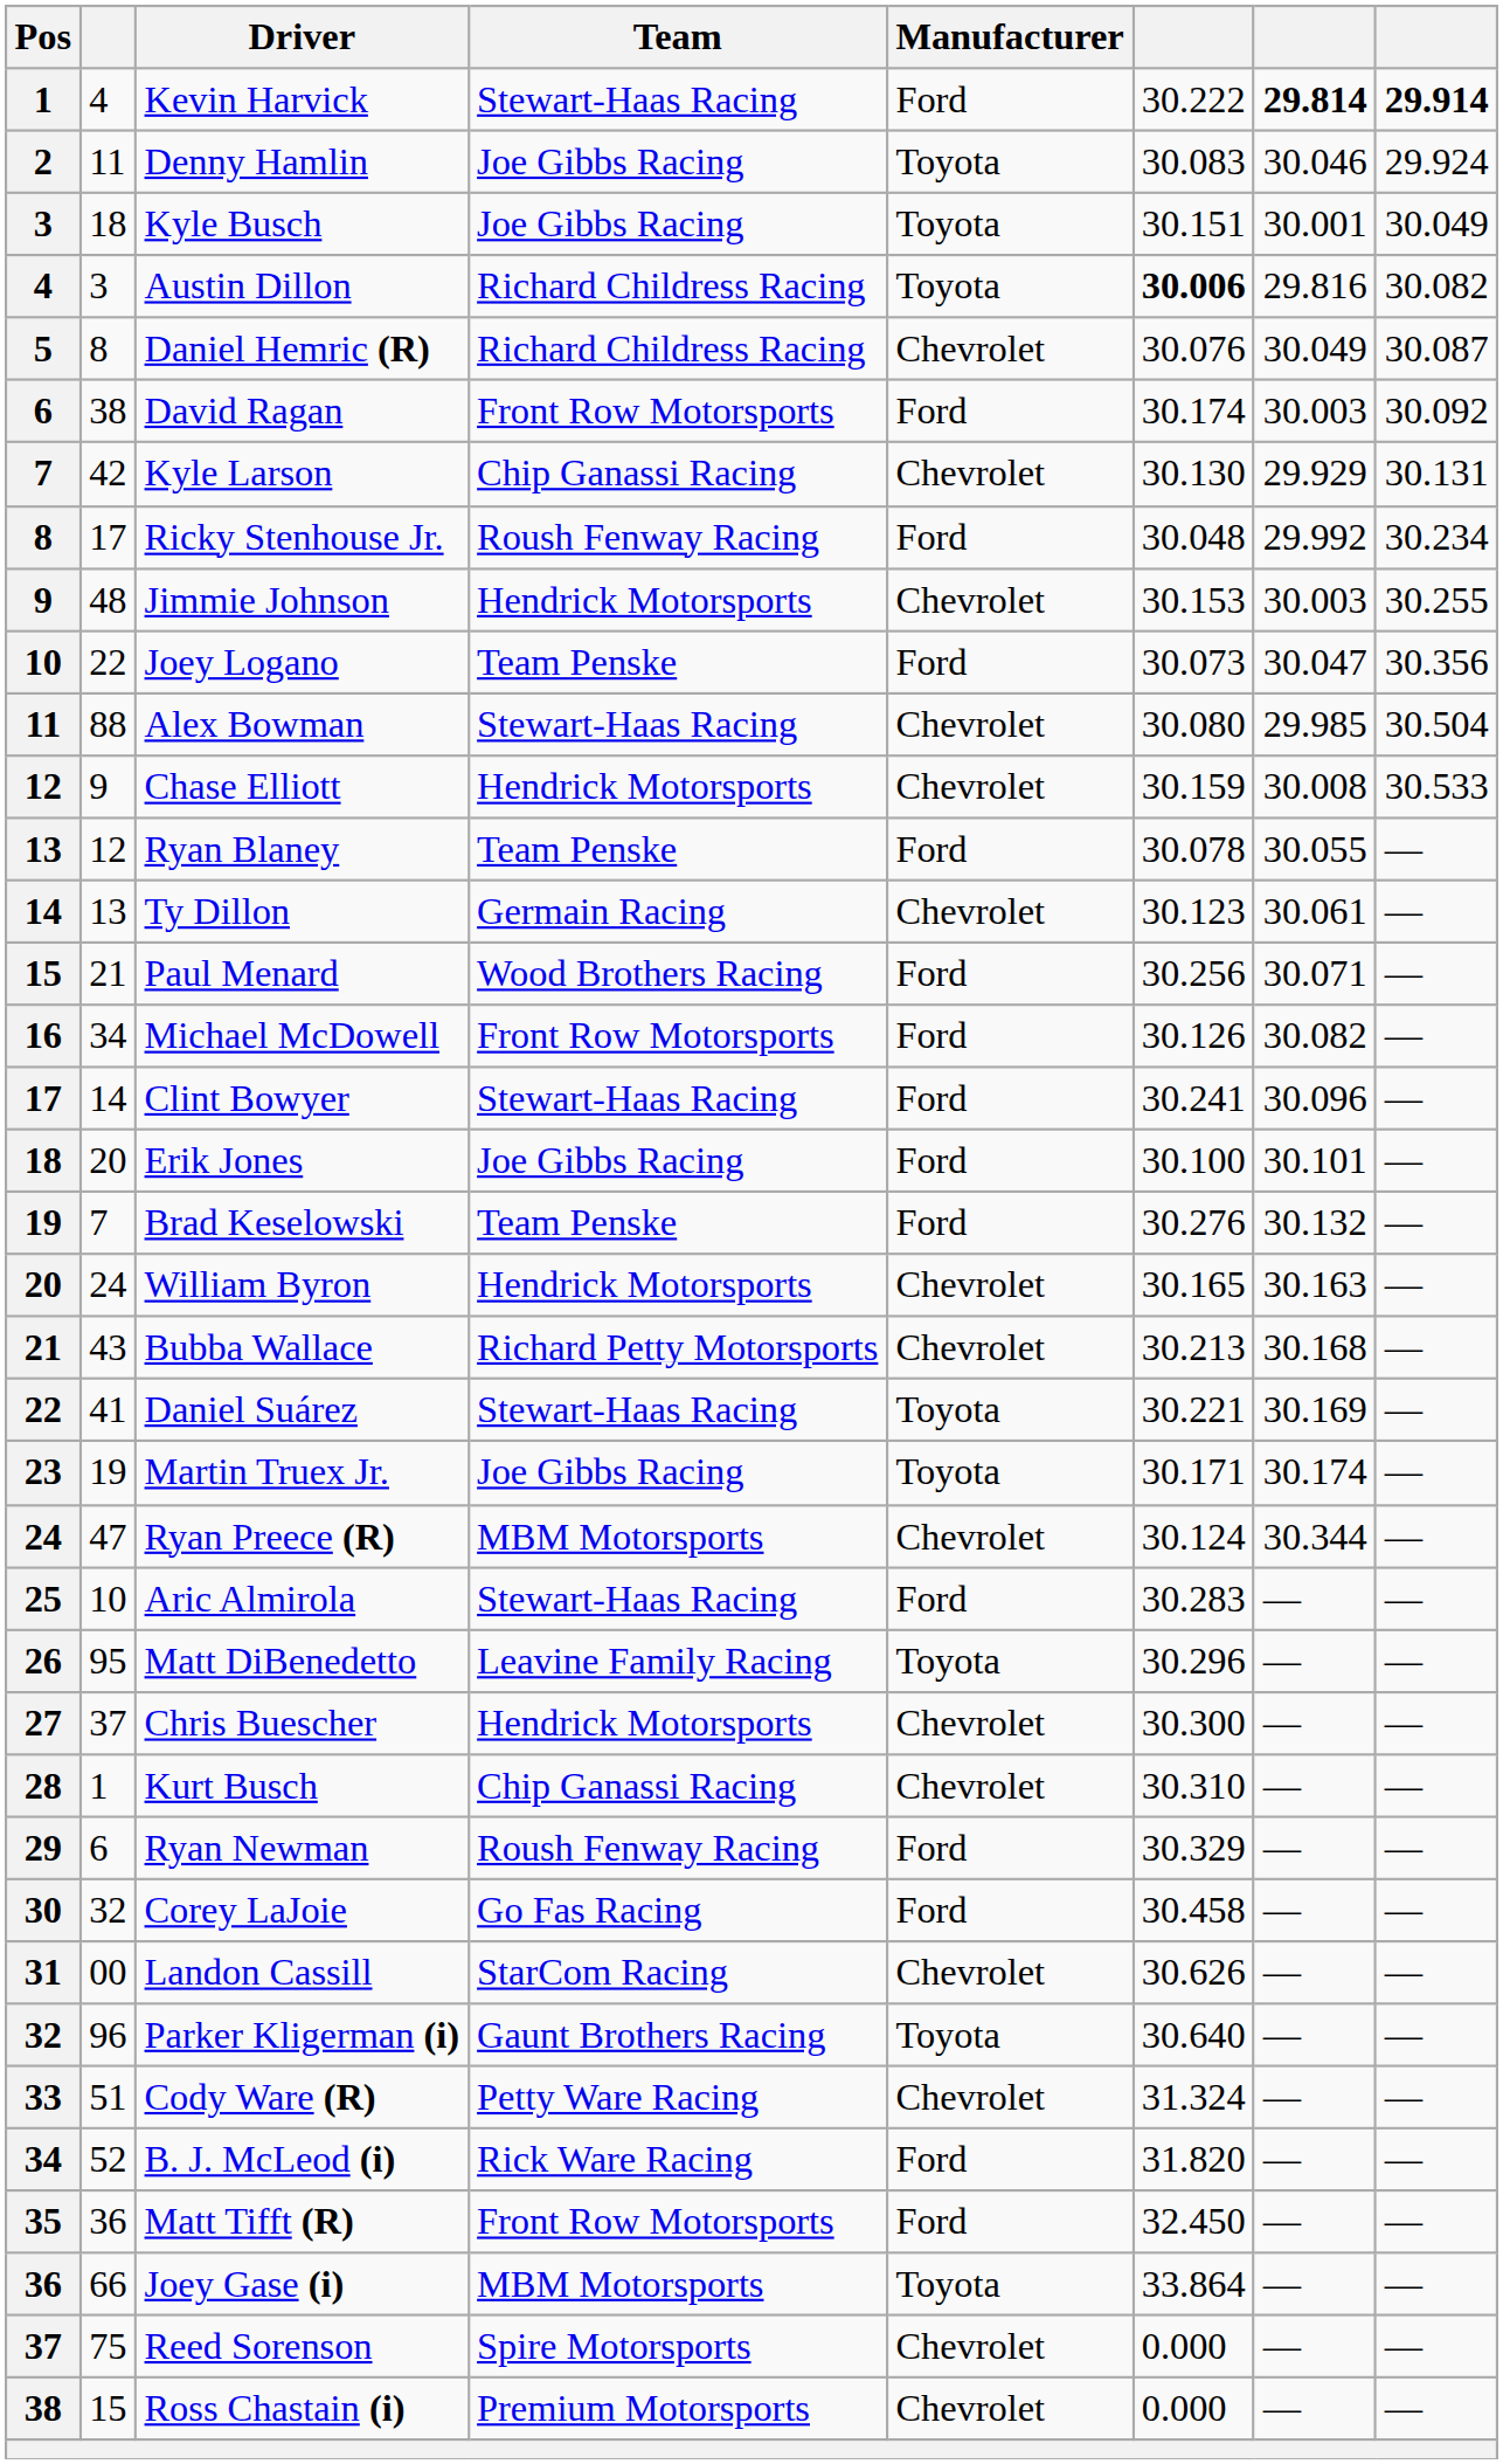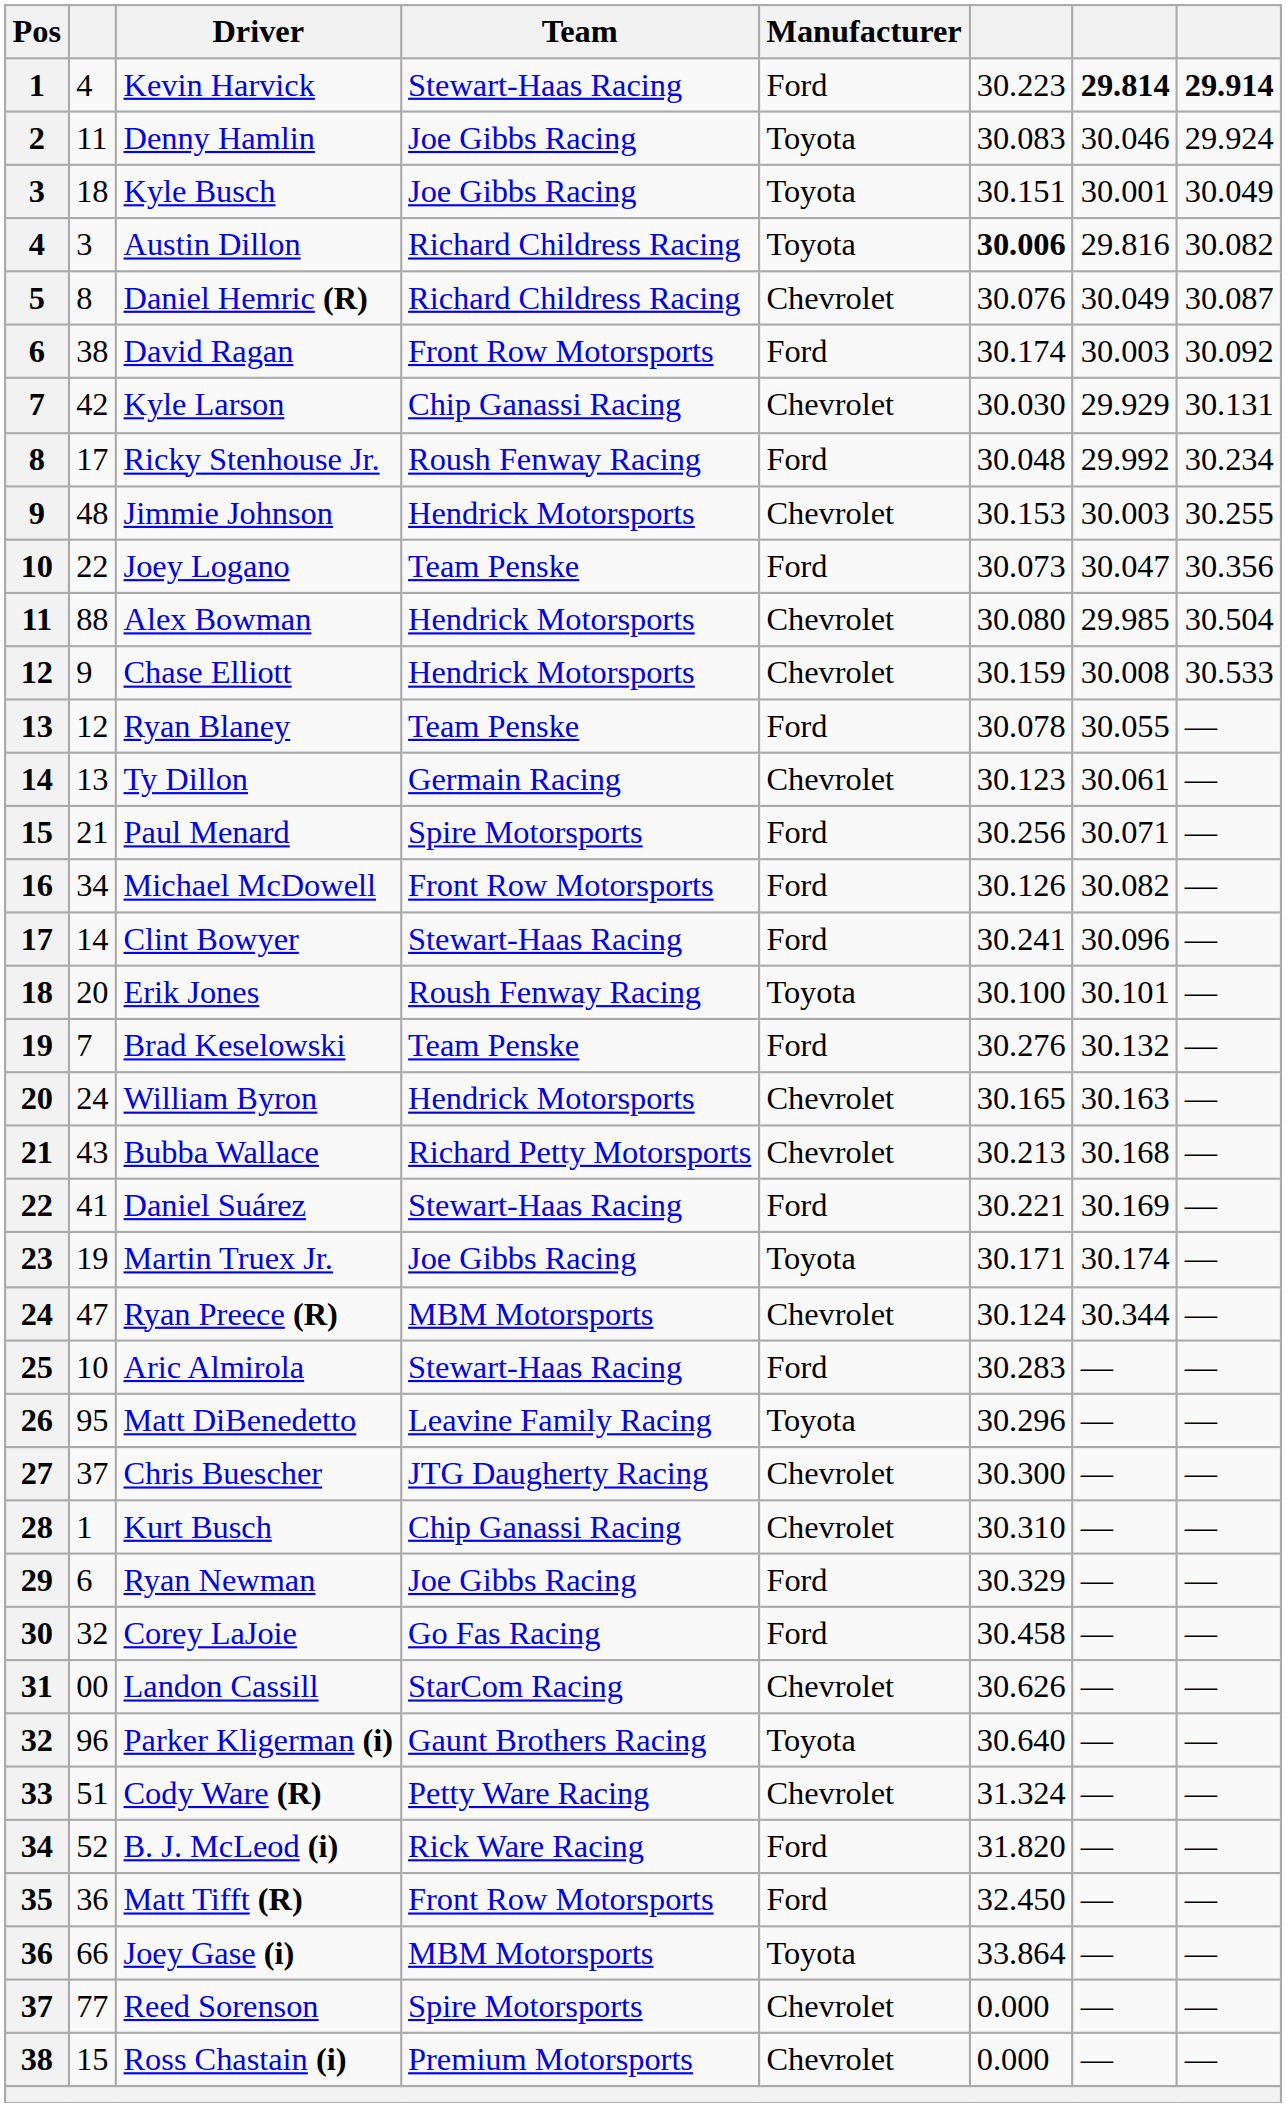Kevin Harvick | column 6: 30.222 -> 30.223
Kyle Larson | column 6: 30.130 -> 30.030
Alex Bowman | Team: Stewart-Haas Racing -> Hendrick Motorsports
Paul Menard | Team: Wood Brothers Racing -> Spire Motorsports
Erik Jones | Team: Joe Gibbs Racing -> Roush Fenway Racing
Erik Jones | Manufacturer: Ford -> Toyota
Daniel Suárez | Manufacturer: Toyota -> Ford
Chris Buescher | Team: Hendrick Motorsports -> JTG Daugherty Racing
Ryan Newman | Team: Roush Fenway Racing -> Joe Gibbs Racing
Reed Sorenson | column 2: 75 -> 77
